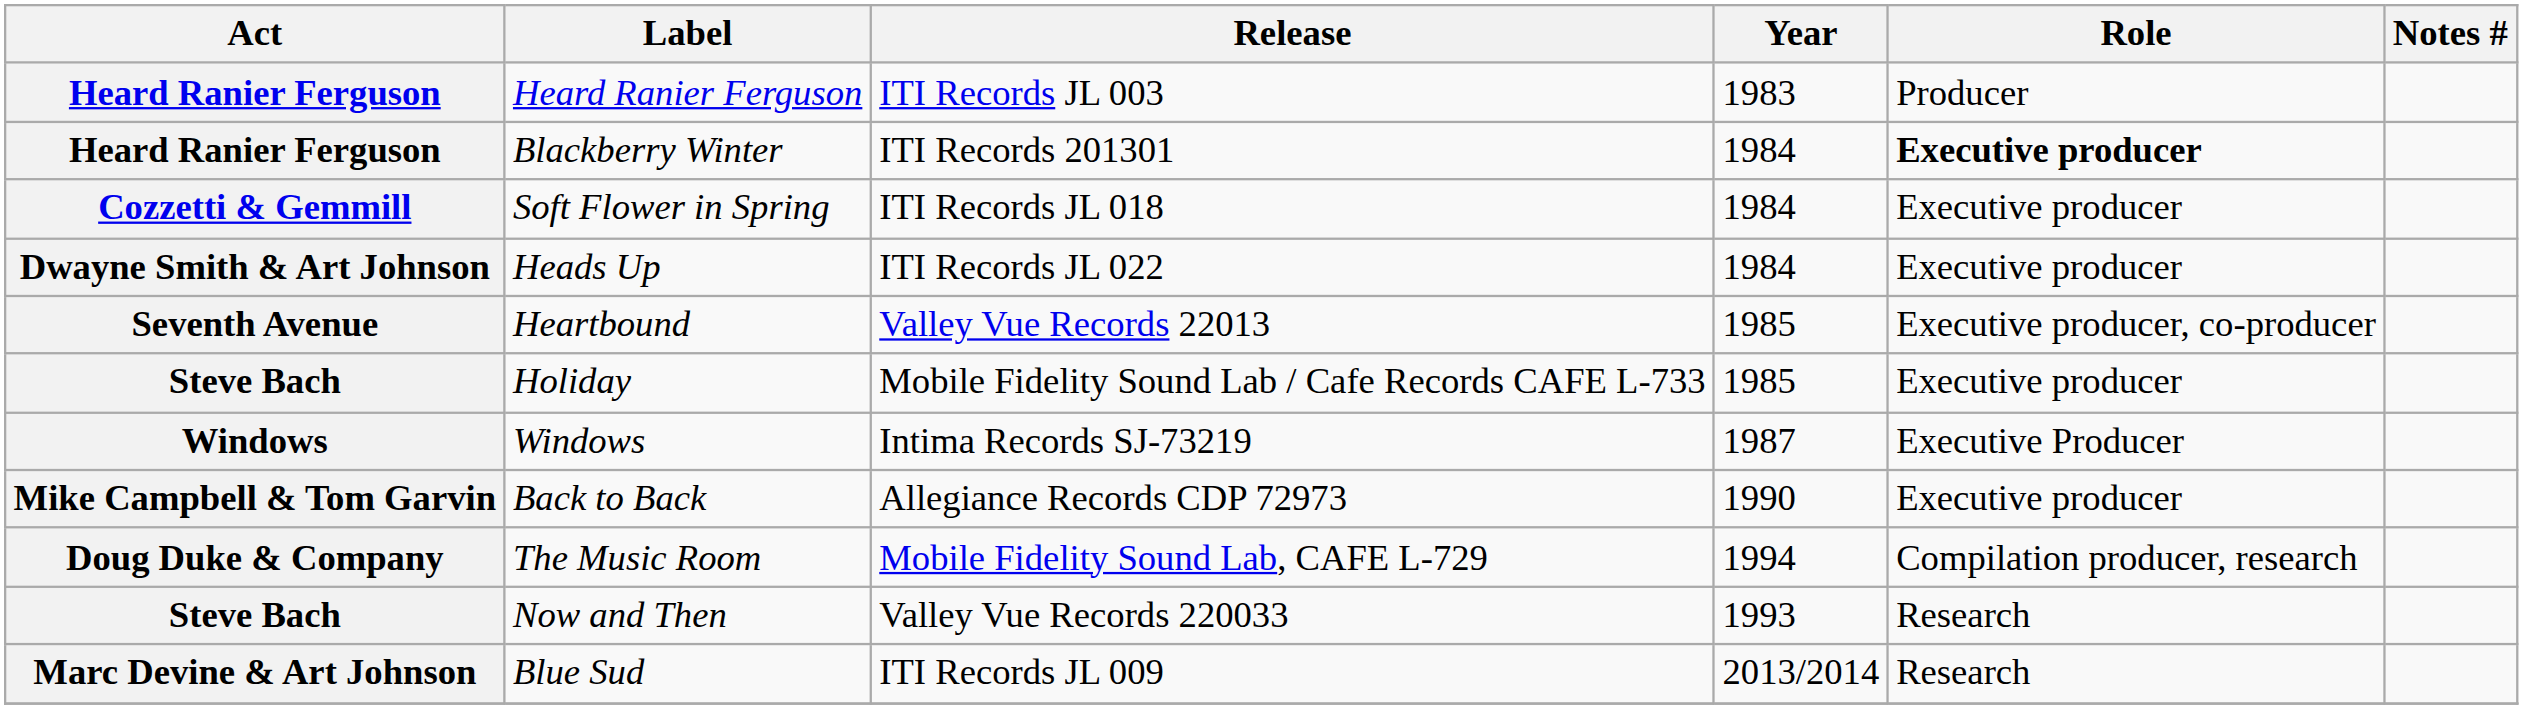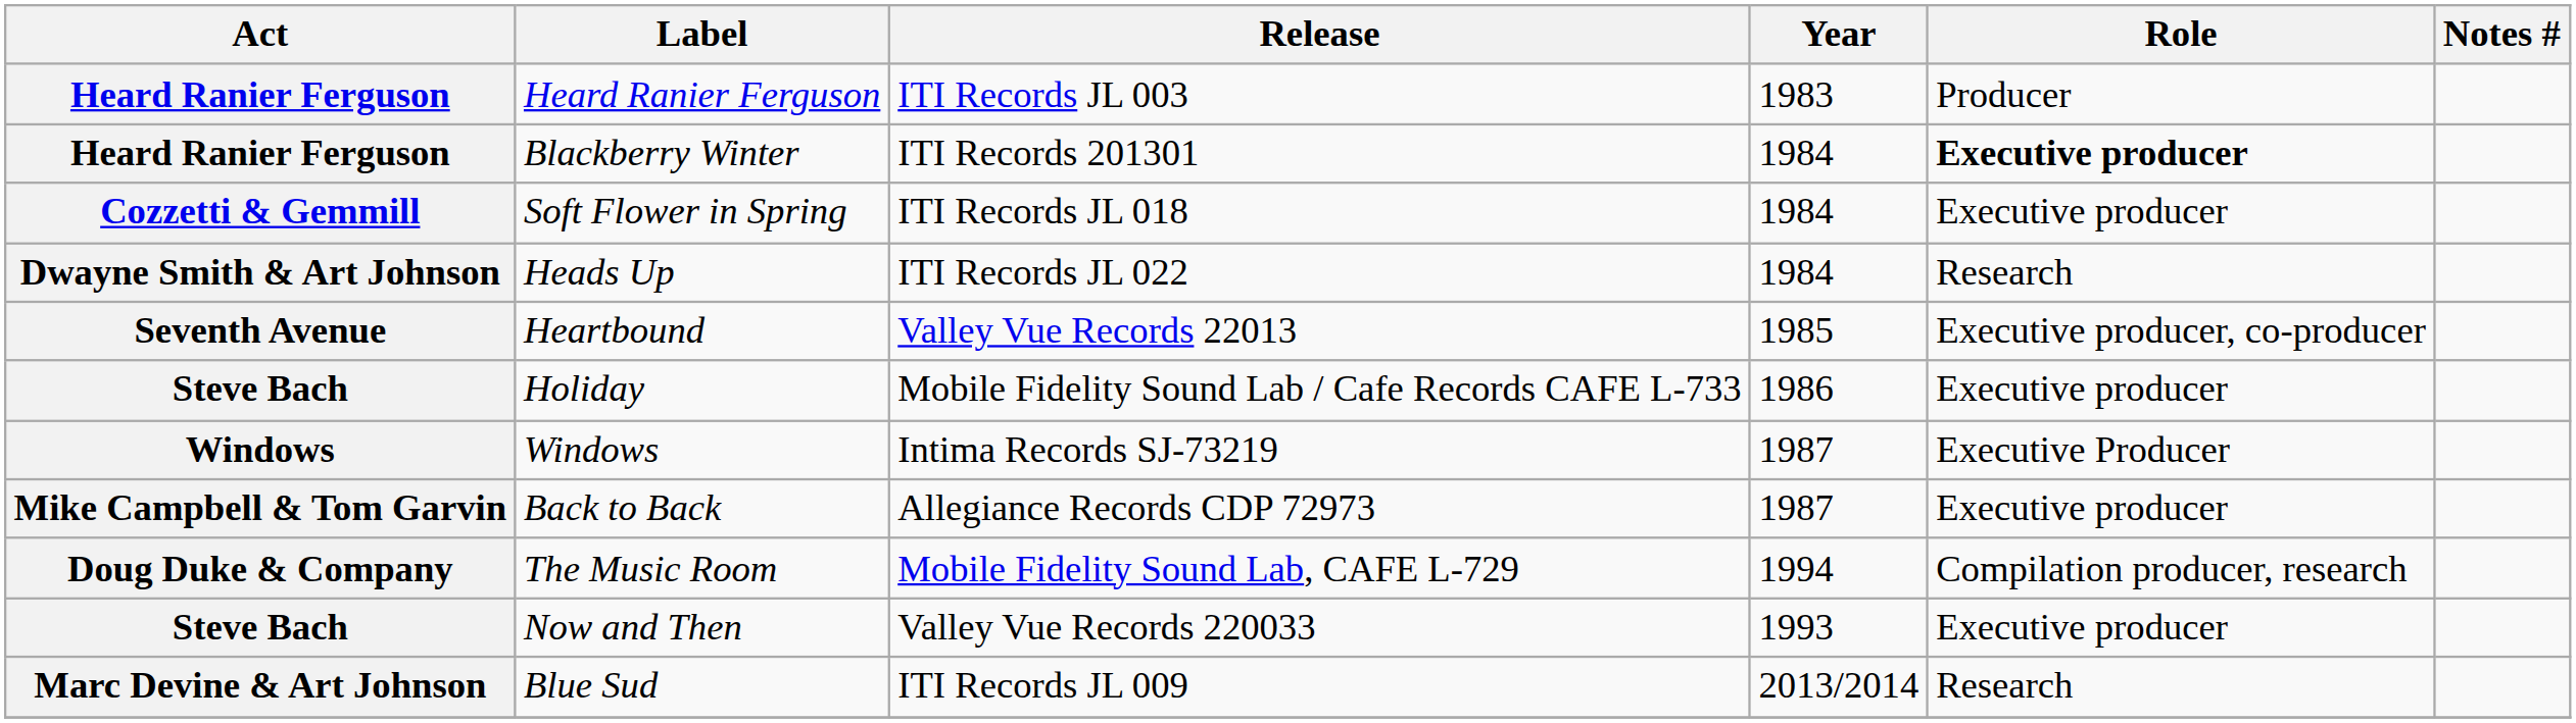Heads Up | Role: Executive producer -> Research
Holiday | Year: 1985 -> 1986
Back to Back | Year: 1990 -> 1987
Now and Then | Role: Research -> Executive producer
